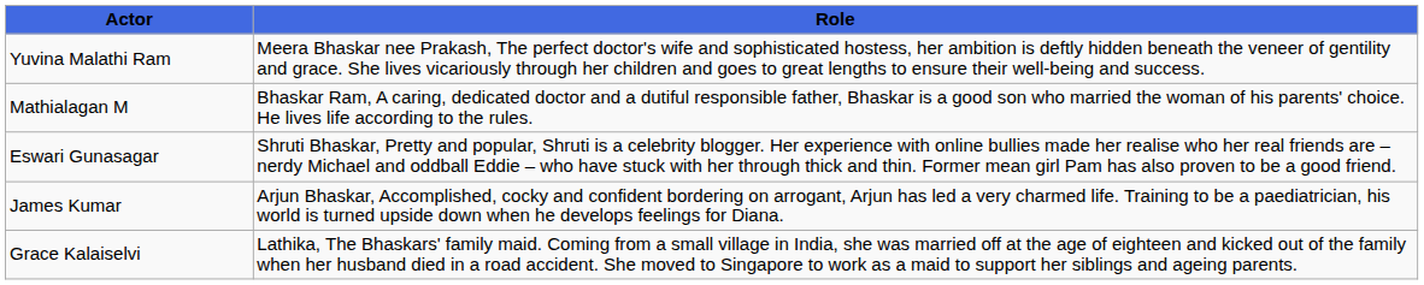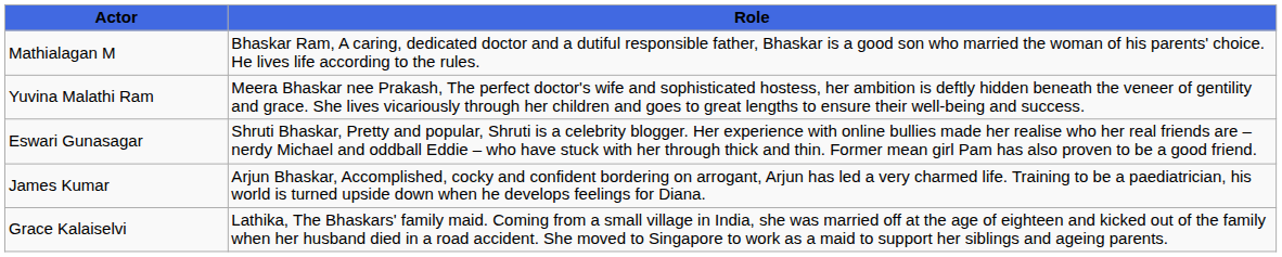rows swapped: Mathialagan M <-> Yuvina Malathi Ram
